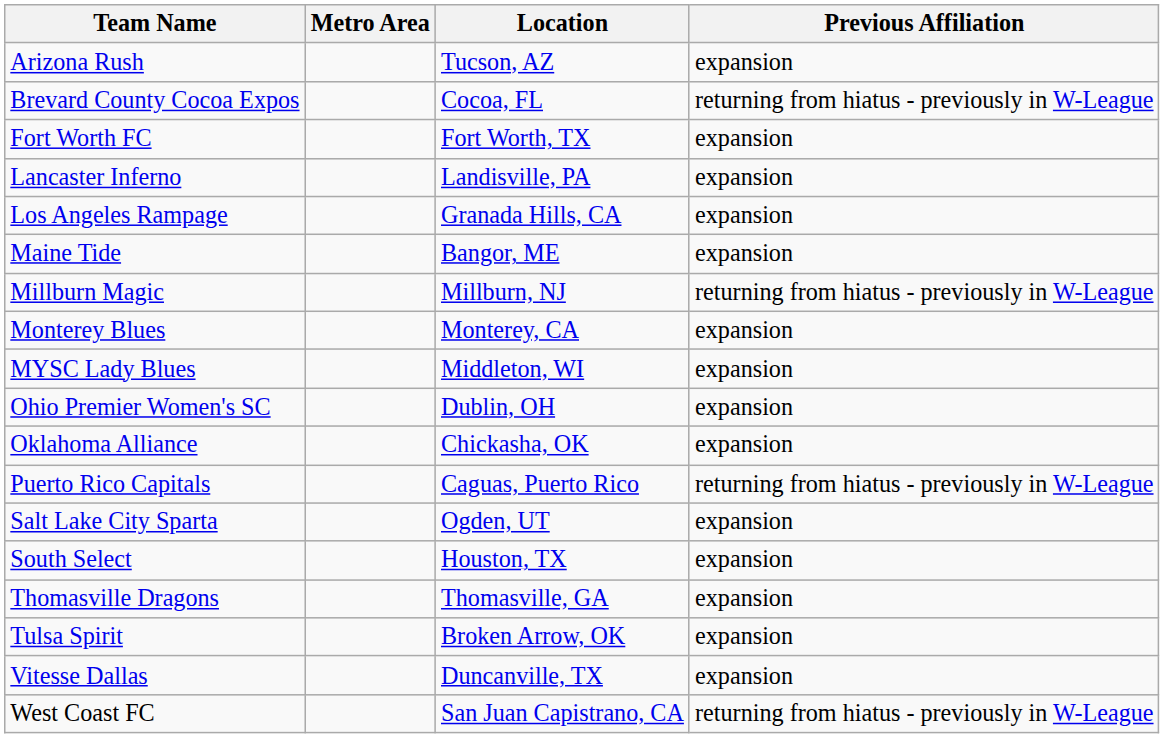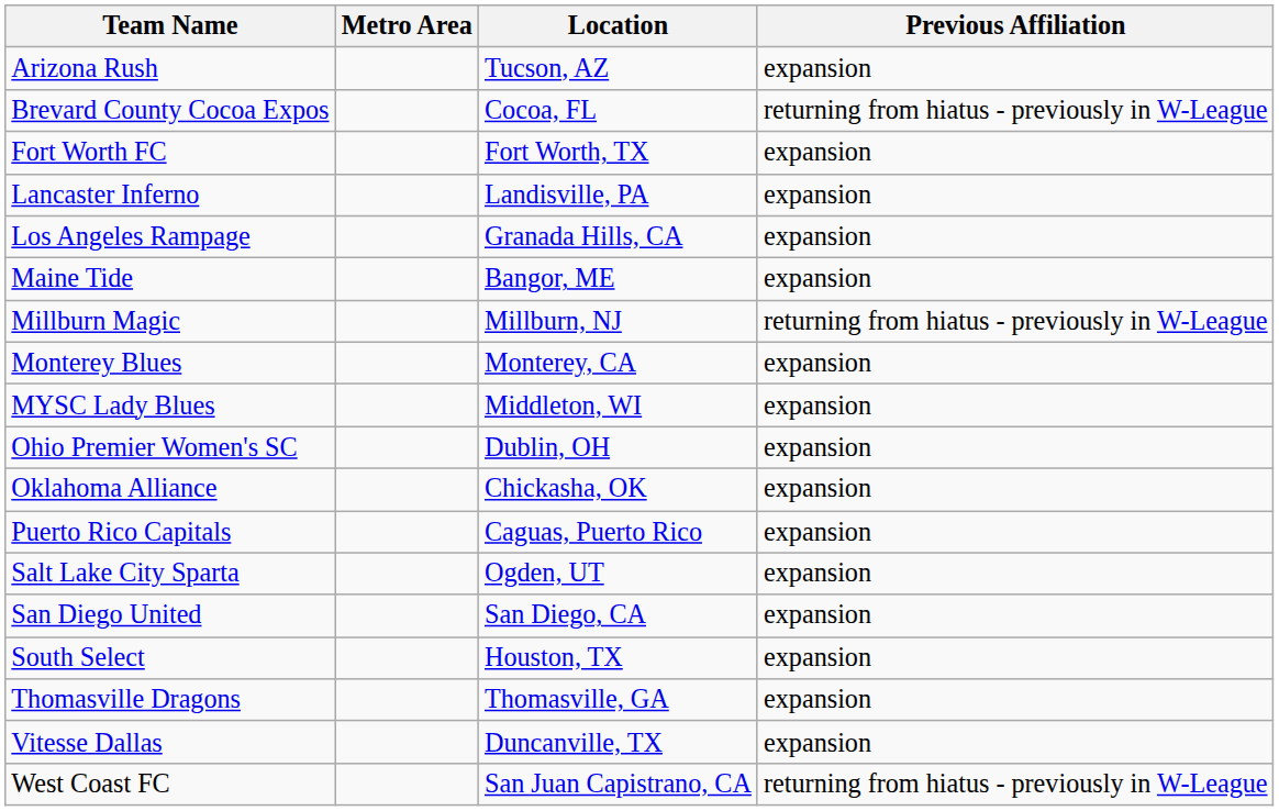Puerto Rico Capitals | Previous Affiliation: returning from hiatus - previously in W-League -> expansion
+ row: San Diego United | San Diego, CA | expansion
- row: Tulsa Spirit | Broken Arrow, OK | expansion
